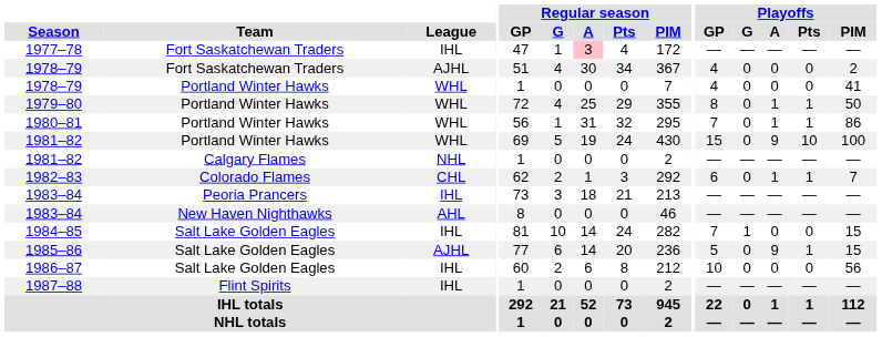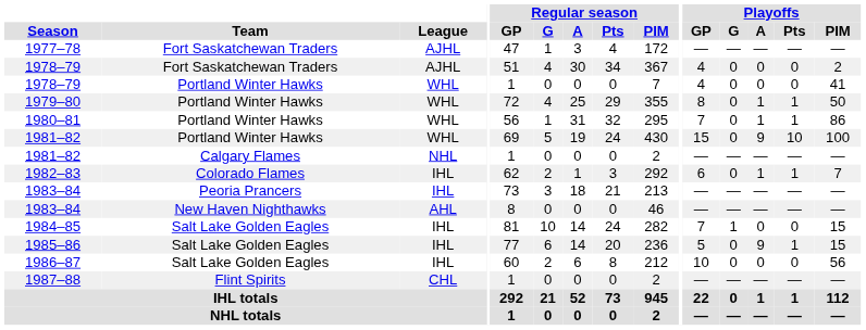1977–78 | League: IHL -> AJHL
1977–78 | Regular season / A: pink background -> no background
1982–83 | League: CHL -> IHL
1985–86 | League: AJHL -> IHL
1987–88 | League: IHL -> CHL
